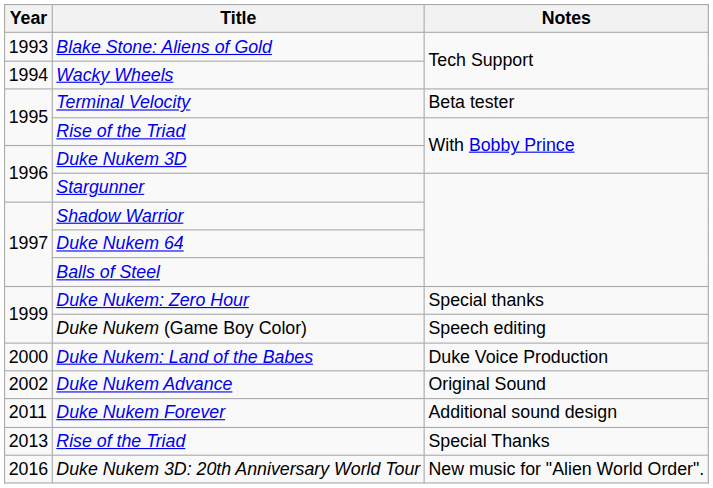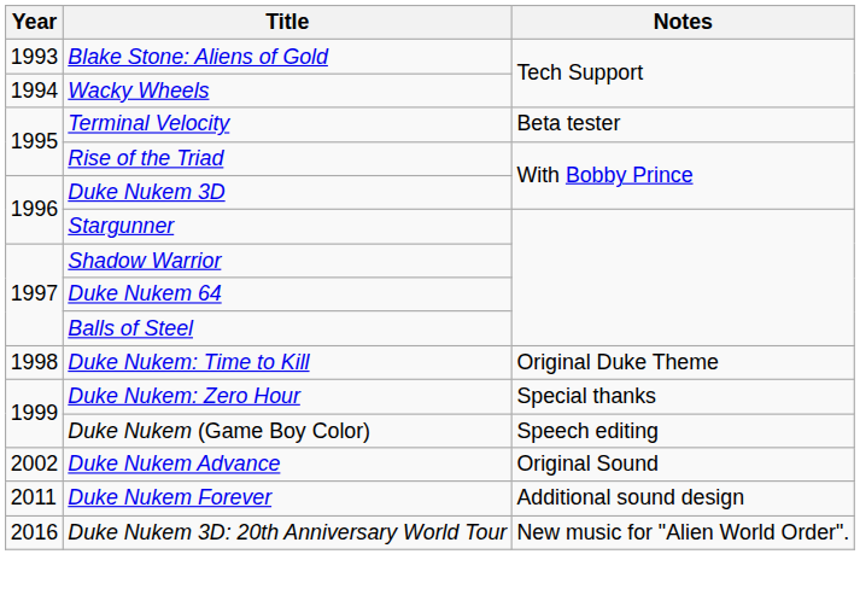+ row: 1998 | Duke Nukem: Time to Kill | Original Duke Theme
- row: 2000 | Duke Nukem: Land of the Babes | Duke Voice Production
- row: 2013 | Rise of the Triad | Special Thanks
